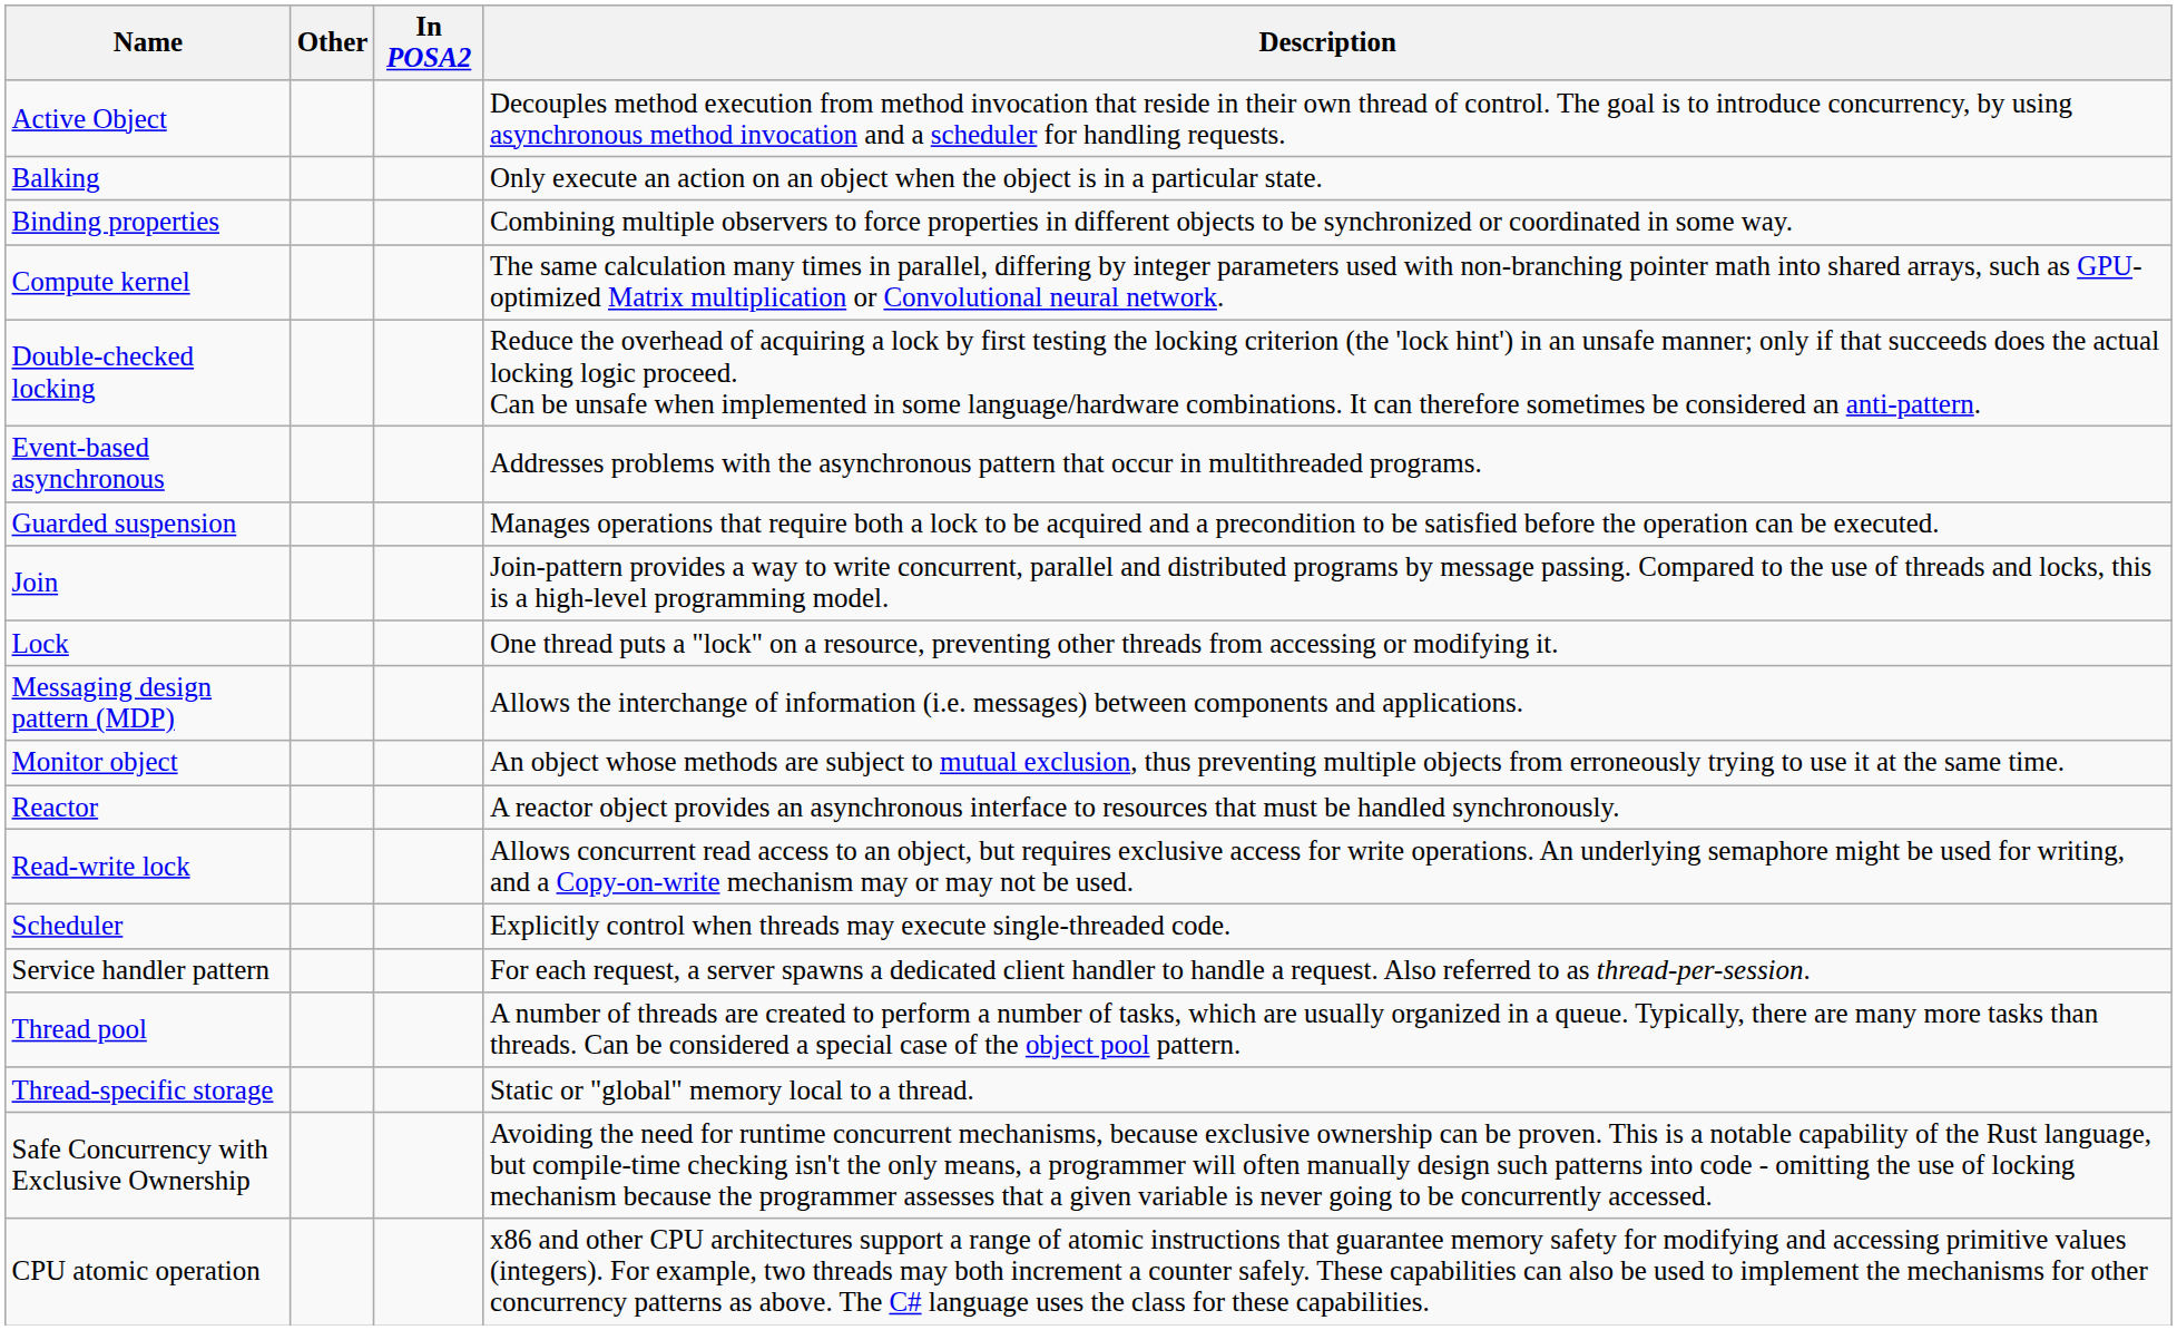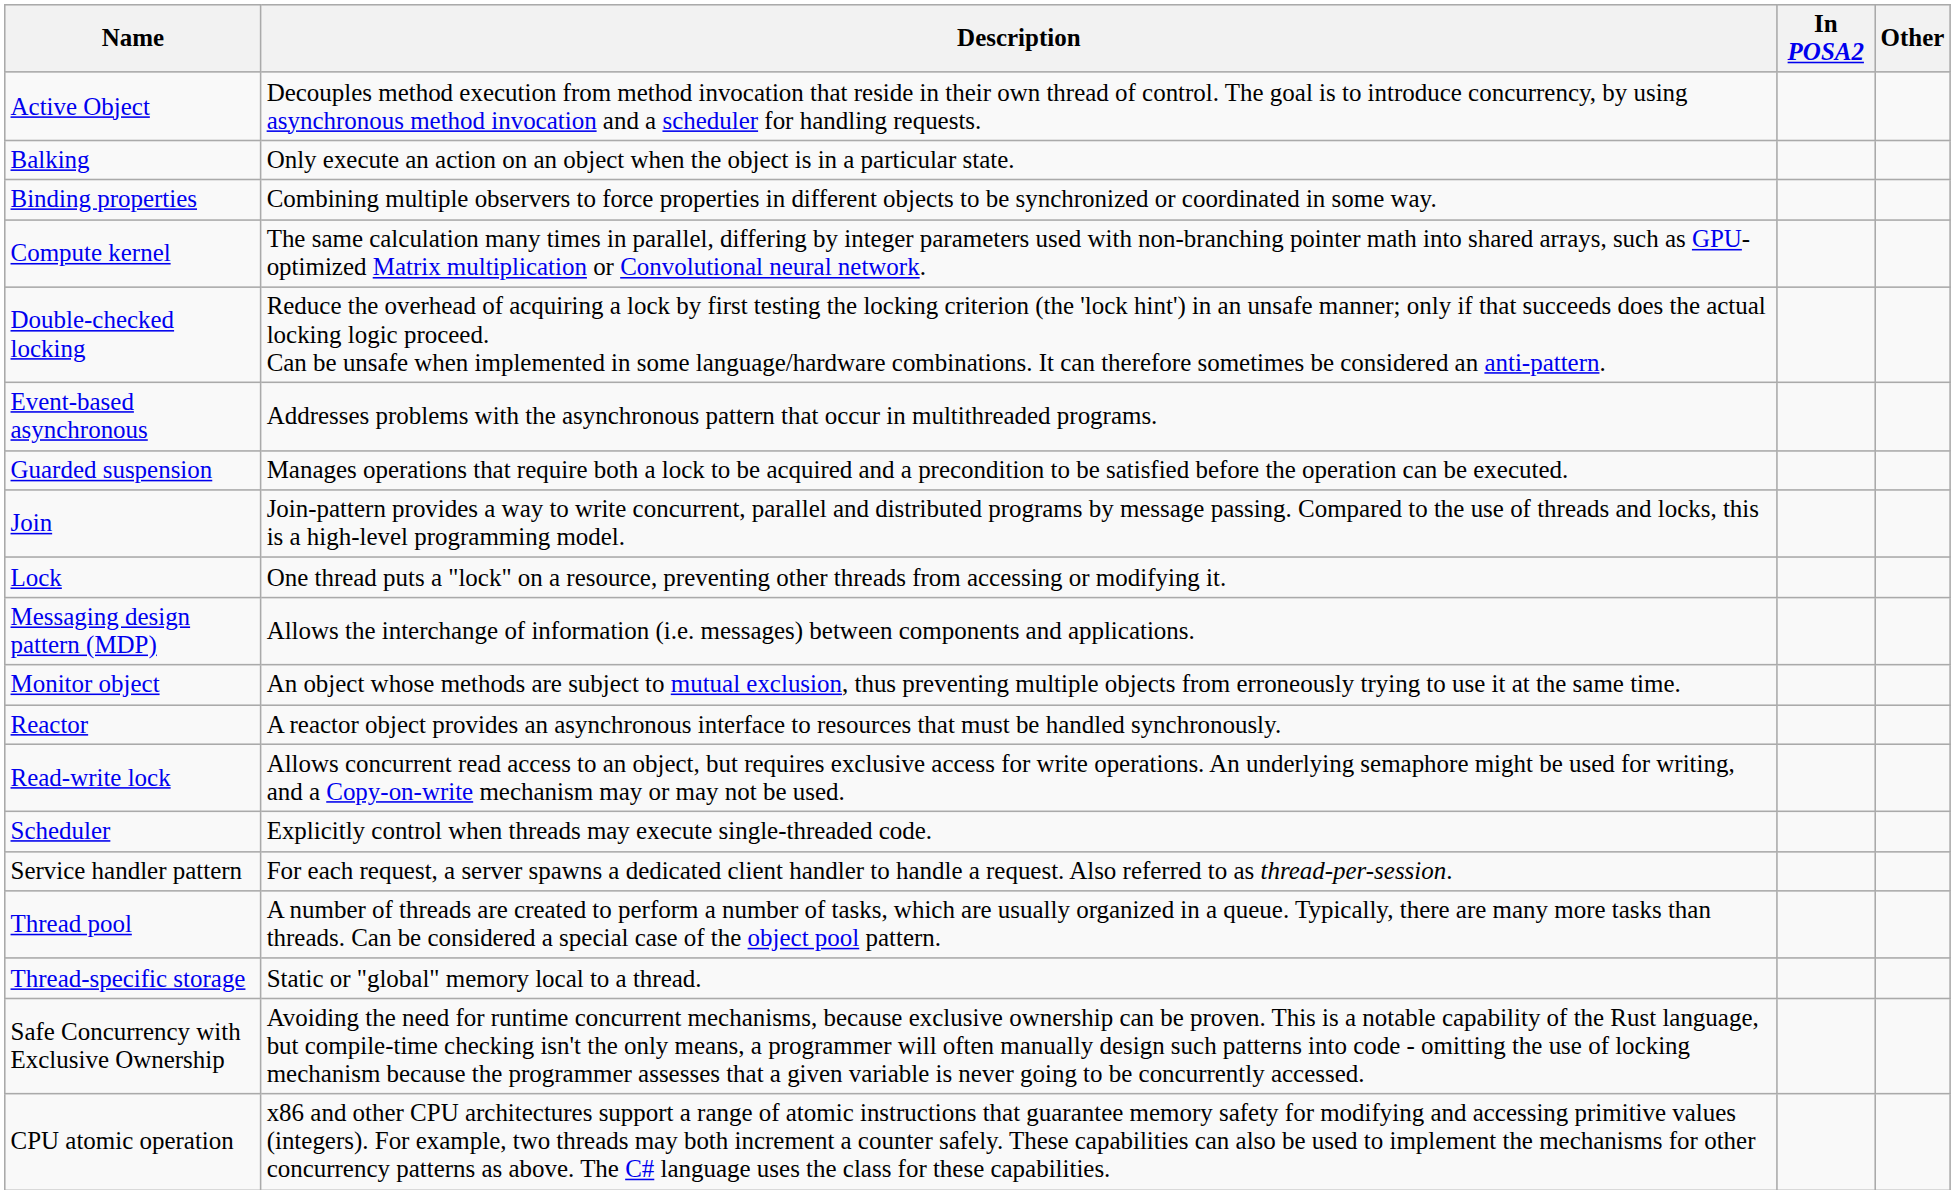columns swapped: Description <-> Other
